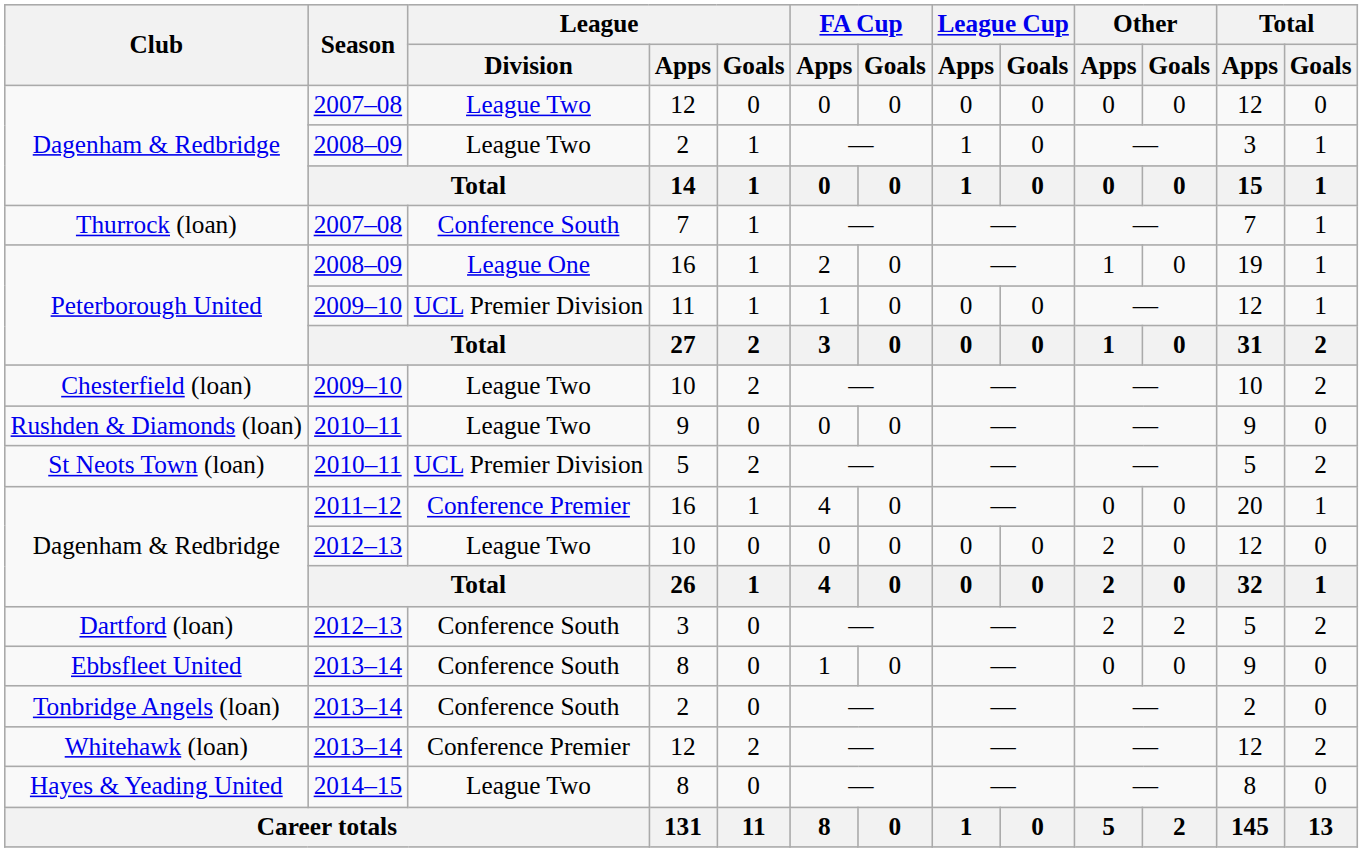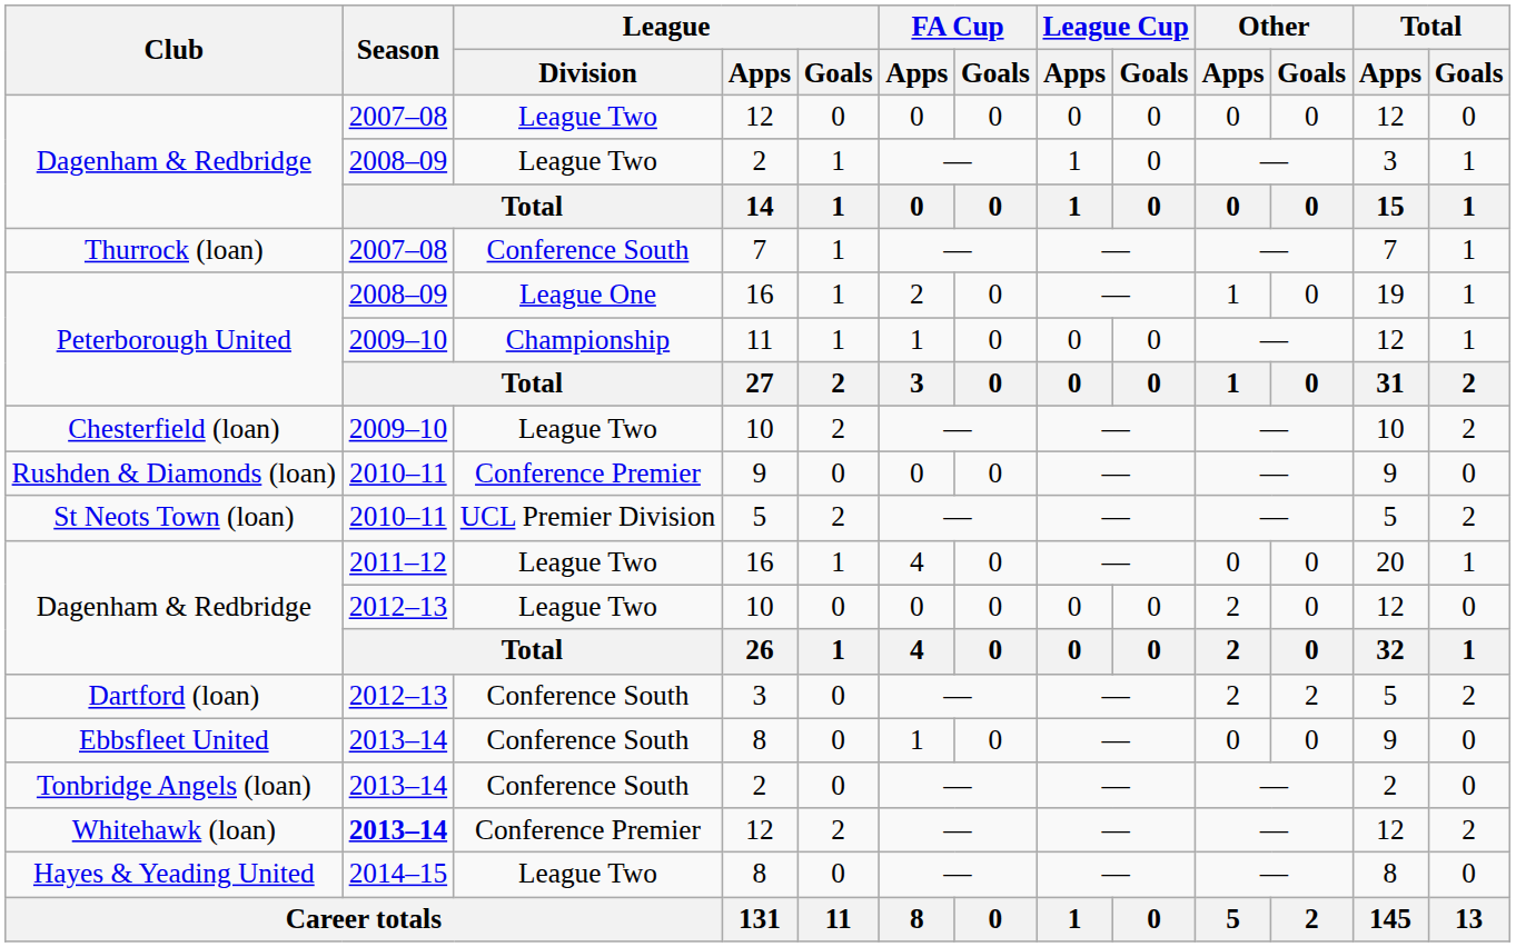Peterborough United / 11 | League / Division: UCL Premier Division -> Championship
Rushden & Diamonds (loan) | League / Division: League Two -> Conference Premier
Dagenham & Redbridge / 16 | League / Division: Conference Premier -> League Two
Whitehawk (loan) | Season: normal -> bold
